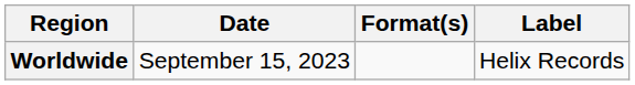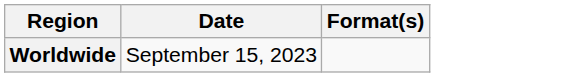- column: Label | Helix Records
